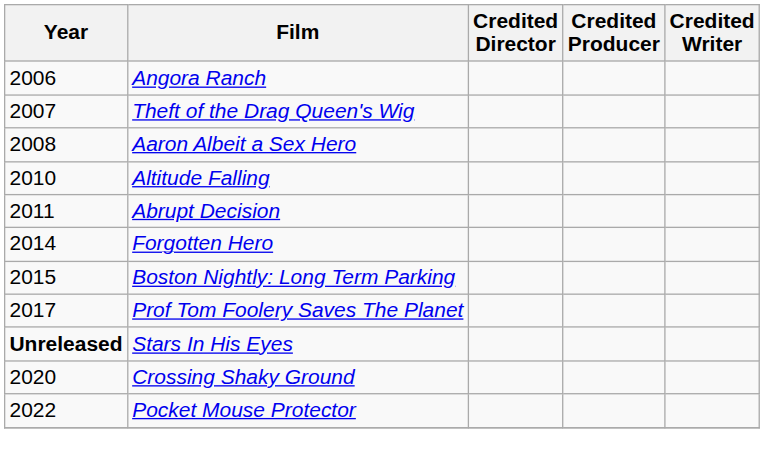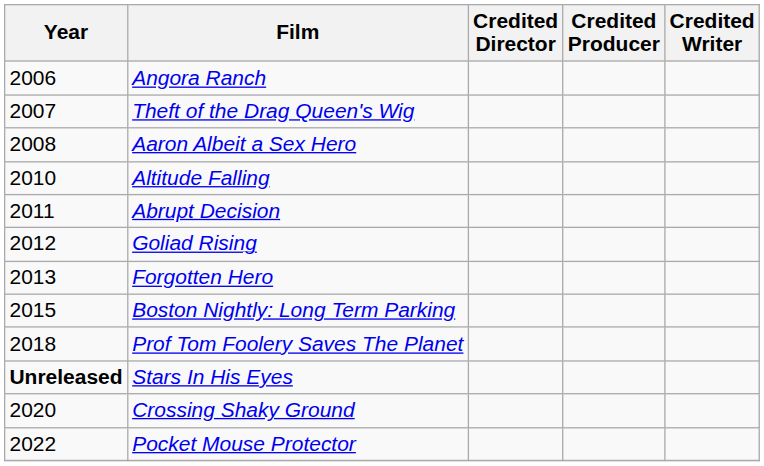+ row: 2012 | Goliad Rising
Forgotten Hero | Year: 2014 -> 2013
Prof Tom Foolery Saves The Planet | Year: 2017 -> 2018
